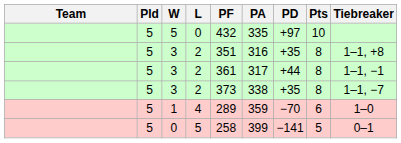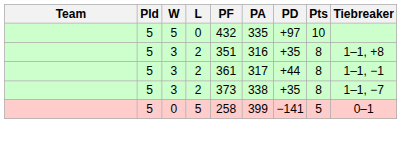- row: 5 | 1 | 4 | 289 | 359 | −70 | 6 | 1–0
